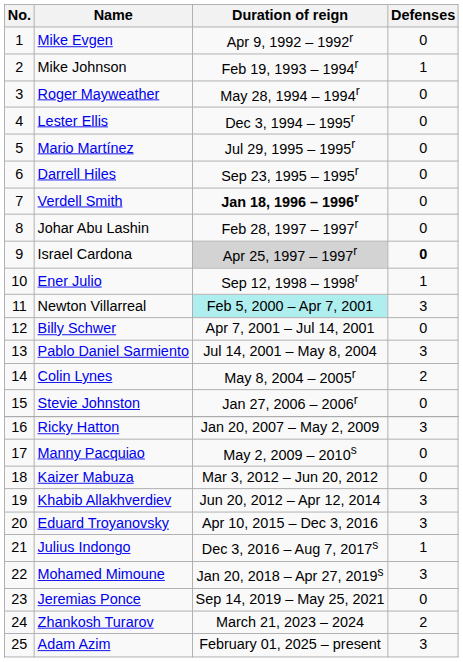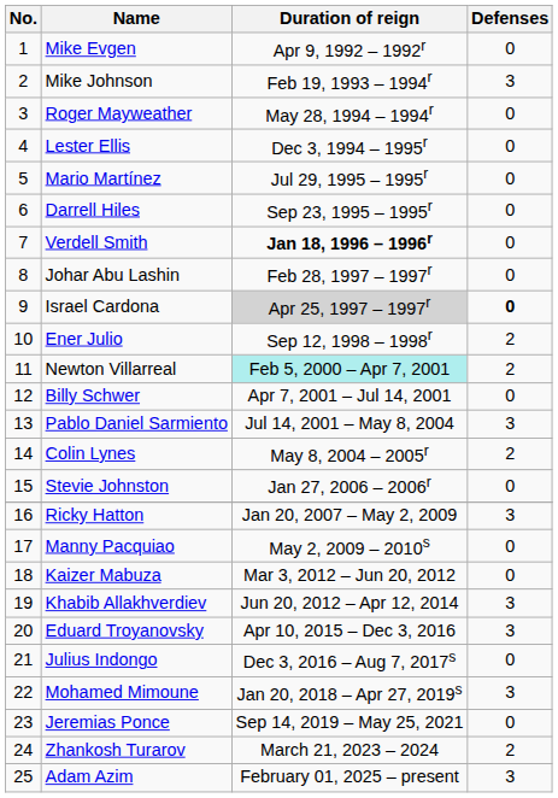Mike Johnson | Defenses: 1 -> 3
Ener Julio | Defenses: 1 -> 2
Newton Villarreal | Defenses: 3 -> 2
Julius Indongo | Defenses: 1 -> 0
